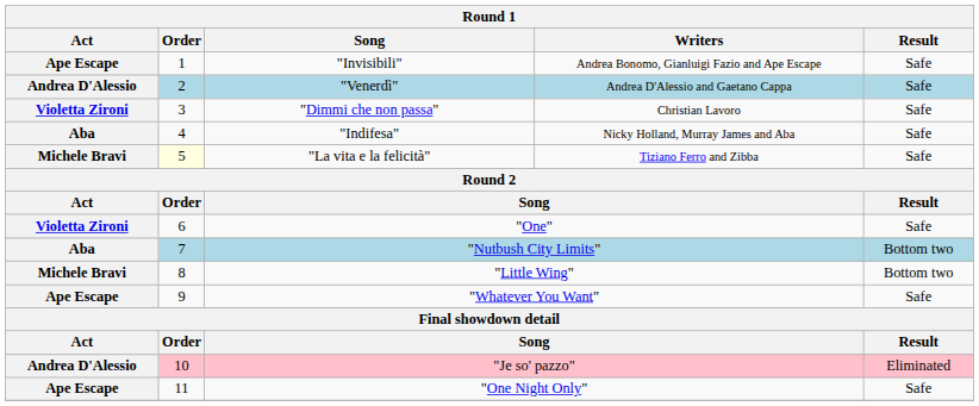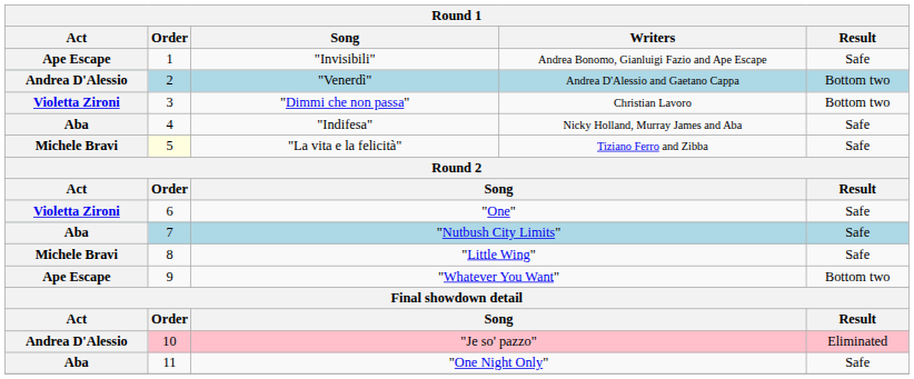"Venerdì" | Result: Safe -> Bottom two
"Dimmi che non passa" | Result: Safe -> Bottom two
"Nutbush City Limits" | Result: Bottom two -> Safe
"Little Wing" | Result: Bottom two -> Safe
"Whatever You Want" | Result: Safe -> Bottom two
"One Night Only" | Act: Ape Escape -> Aba
